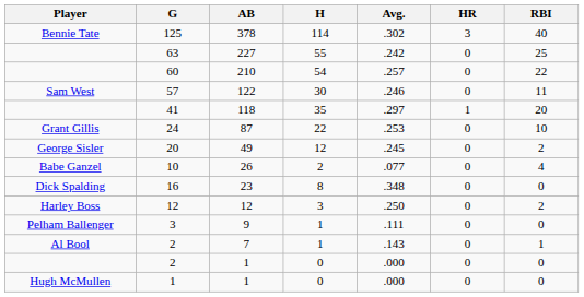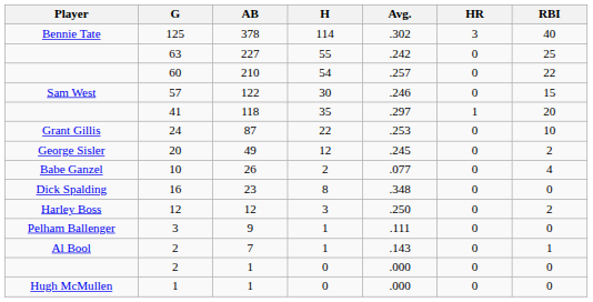57 | RBI: 11 -> 15
